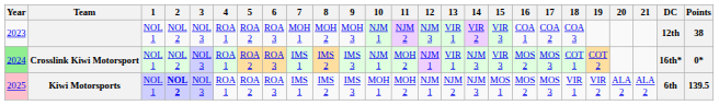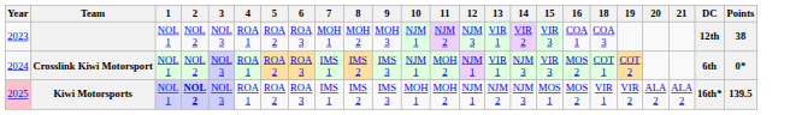- column: 17 | COA 2 | MOS 3 | MOS 3
Crosslink Kiwi Motorsport | Year: lightgreen background -> no background
Crosslink Kiwi Motorsport | DC: 16th* -> 6th
Kiwi Motorsports | DC: 6th -> 16th*
